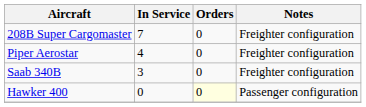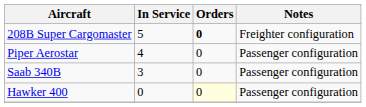208B Super Cargomaster | In Service: 7 -> 5
208B Super Cargomaster | Orders: normal -> bold
Piper Aerostar | Notes: Freighter configuration -> Passenger configuration
Saab 340B | Notes: Freighter configuration -> Passenger configuration
